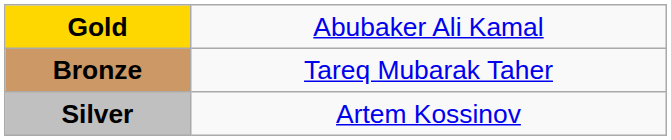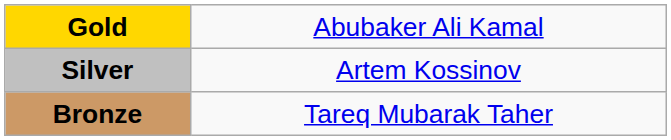rows swapped: Silver <-> Bronze
